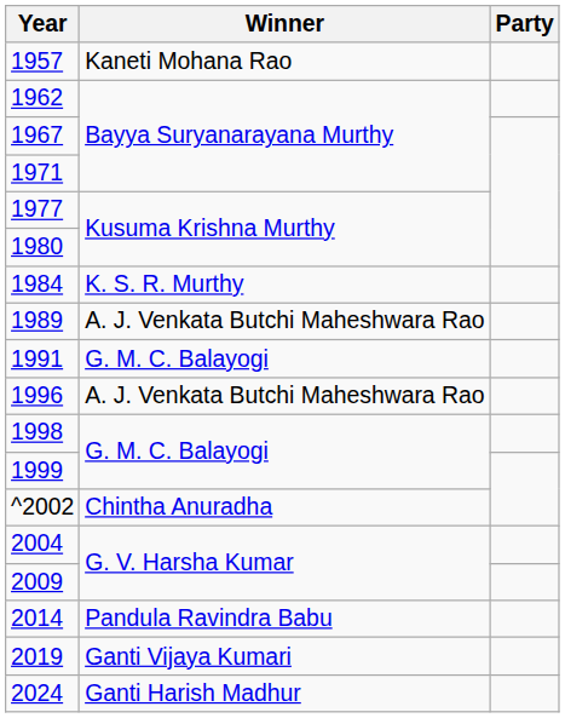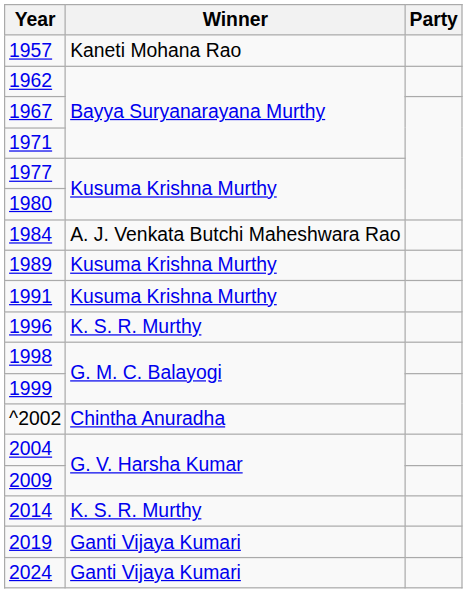1984 | Winner: K. S. R. Murthy -> A. J. Venkata Butchi Maheshwara Rao
1989 | Winner: A. J. Venkata Butchi Maheshwara Rao -> Kusuma Krishna Murthy
1991 | Winner: G. M. C. Balayogi -> Kusuma Krishna Murthy
1996 | Winner: A. J. Venkata Butchi Maheshwara Rao -> K. S. R. Murthy
2014 | Winner: Pandula Ravindra Babu -> K. S. R. Murthy
2024 | Winner: Ganti Harish Madhur -> Ganti Vijaya Kumari
